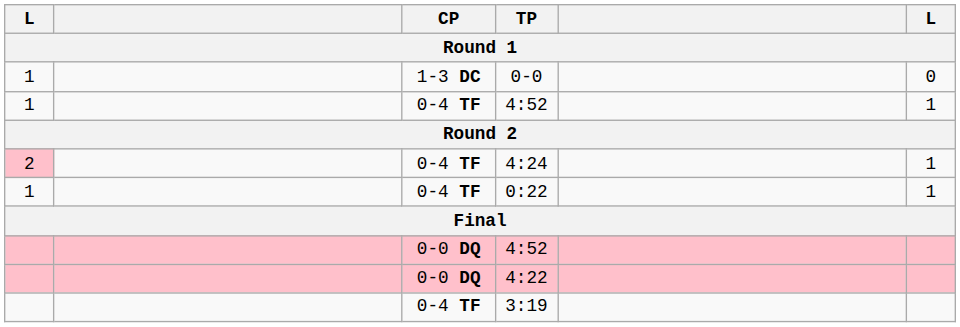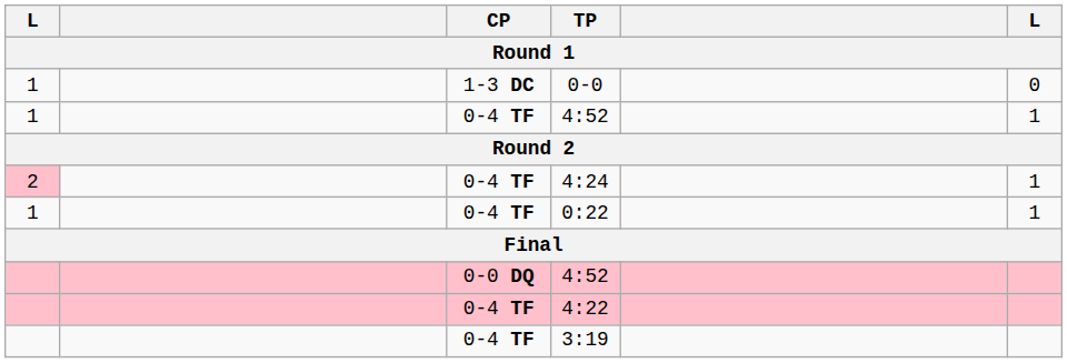4:22 | CP: 0-0 DQ -> 0-4 TF
